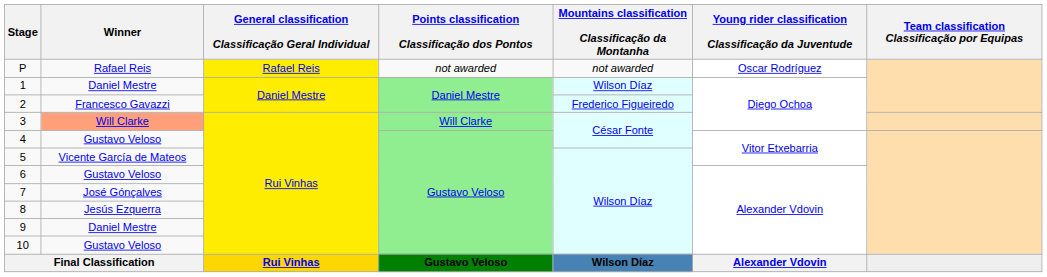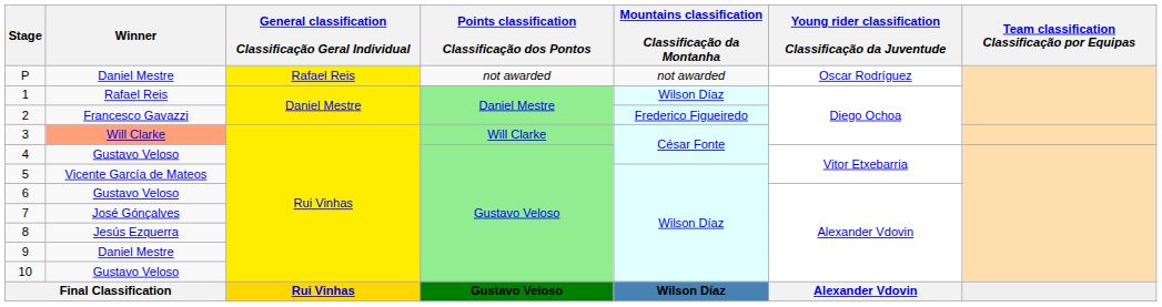P | Winner: Rafael Reis -> Daniel Mestre
1 | Winner: Daniel Mestre -> Rafael Reis
